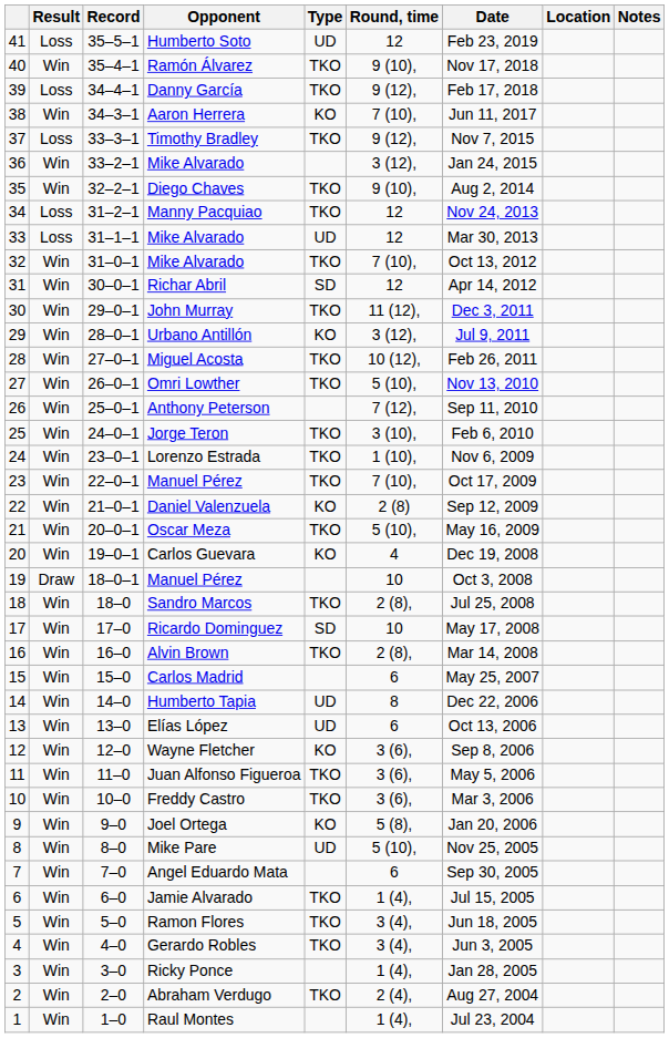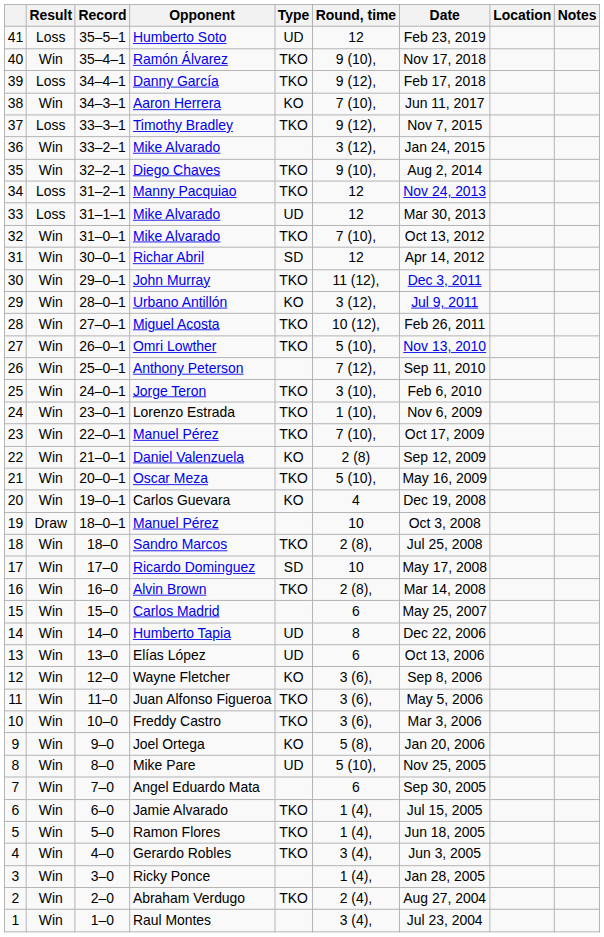Ramon Flores | Round, time: 3 (4), -> 1 (4),
Raul Montes | Round, time: 1 (4), -> 3 (4),
